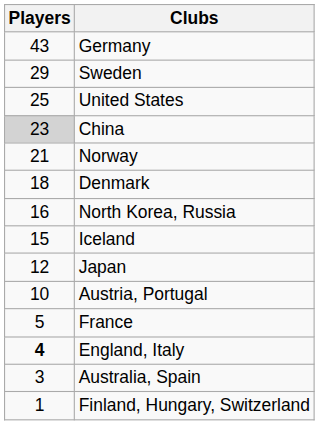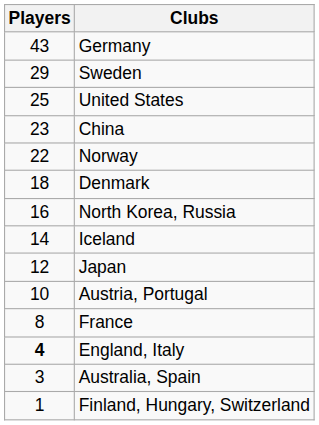China | Players: lightgrey background -> no background
Norway | Players: 21 -> 22
Iceland | Players: 15 -> 14
France | Players: 5 -> 8
